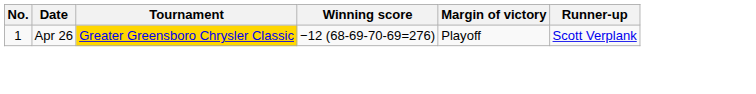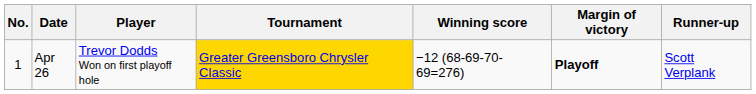+ column: Player | Trevor Dodds Won on first playoff hole
Apr 26 | Margin of victory: normal -> bold
